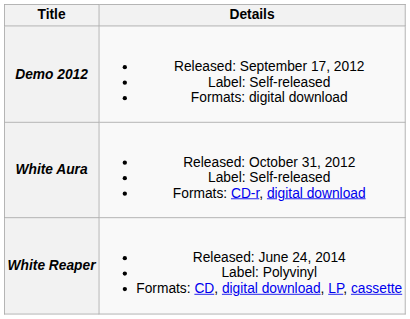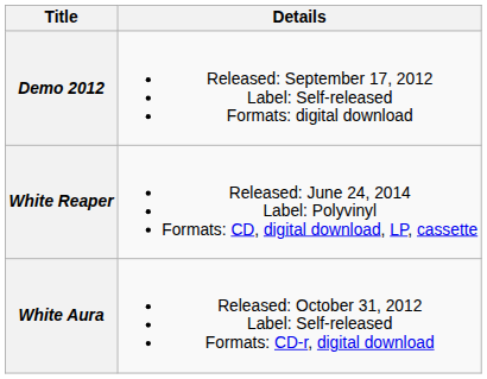rows swapped: White Aura <-> White Reaper
